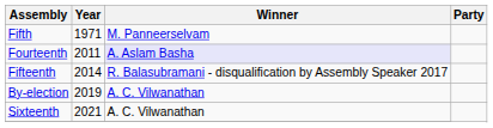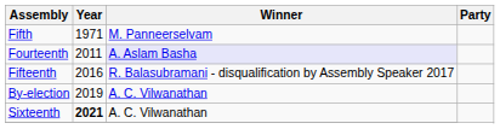Fifteenth | Year: 2014 -> 2016
Sixteenth | Year: normal -> bold
